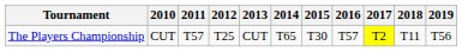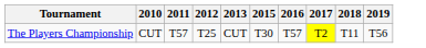- column: 2014 | T65
